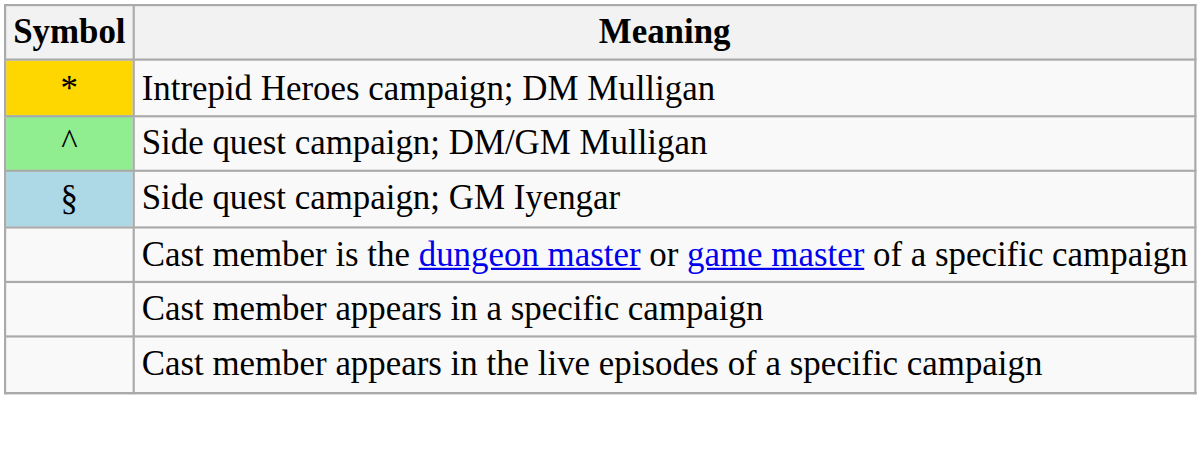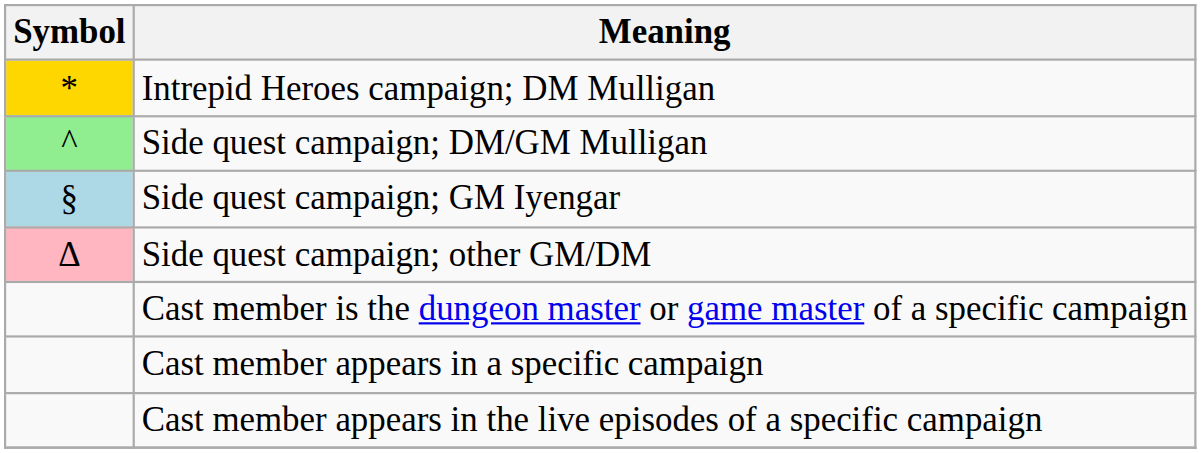+ row: Δ | Side quest campaign; other GM/DM
